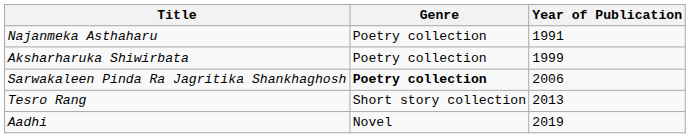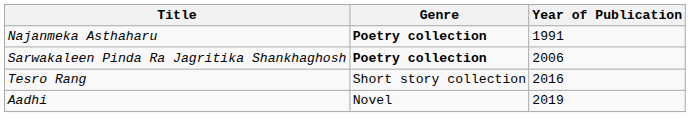Najanmeka Asthaharu | Genre: normal -> bold
- row: Aksharharuka Shiwirbata | Poetry collection | 1999
Tesro Rang | Year of Publication: 2013 -> 2016
